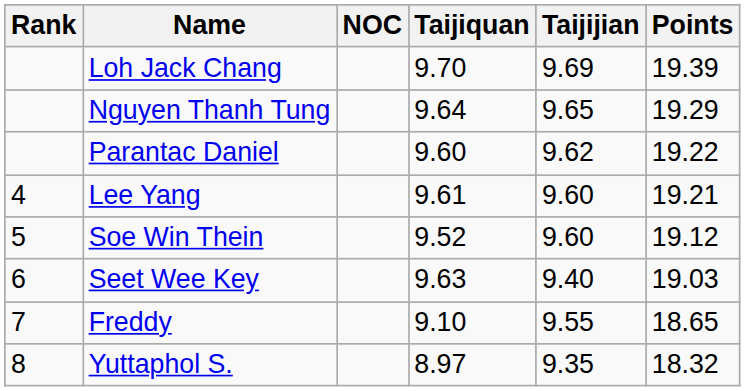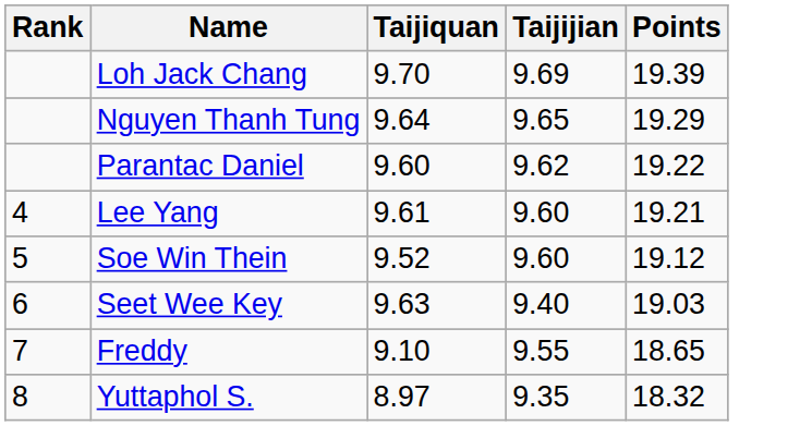- column: NOC
